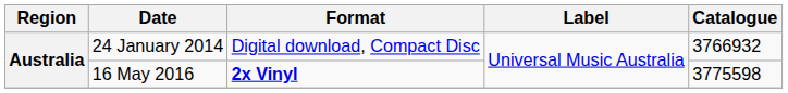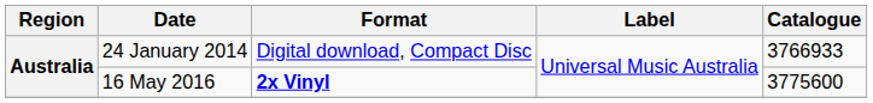24 January 2014 | Catalogue: 3766932 -> 3766933
16 May 2016 | Catalogue: 3775598 -> 3775600
